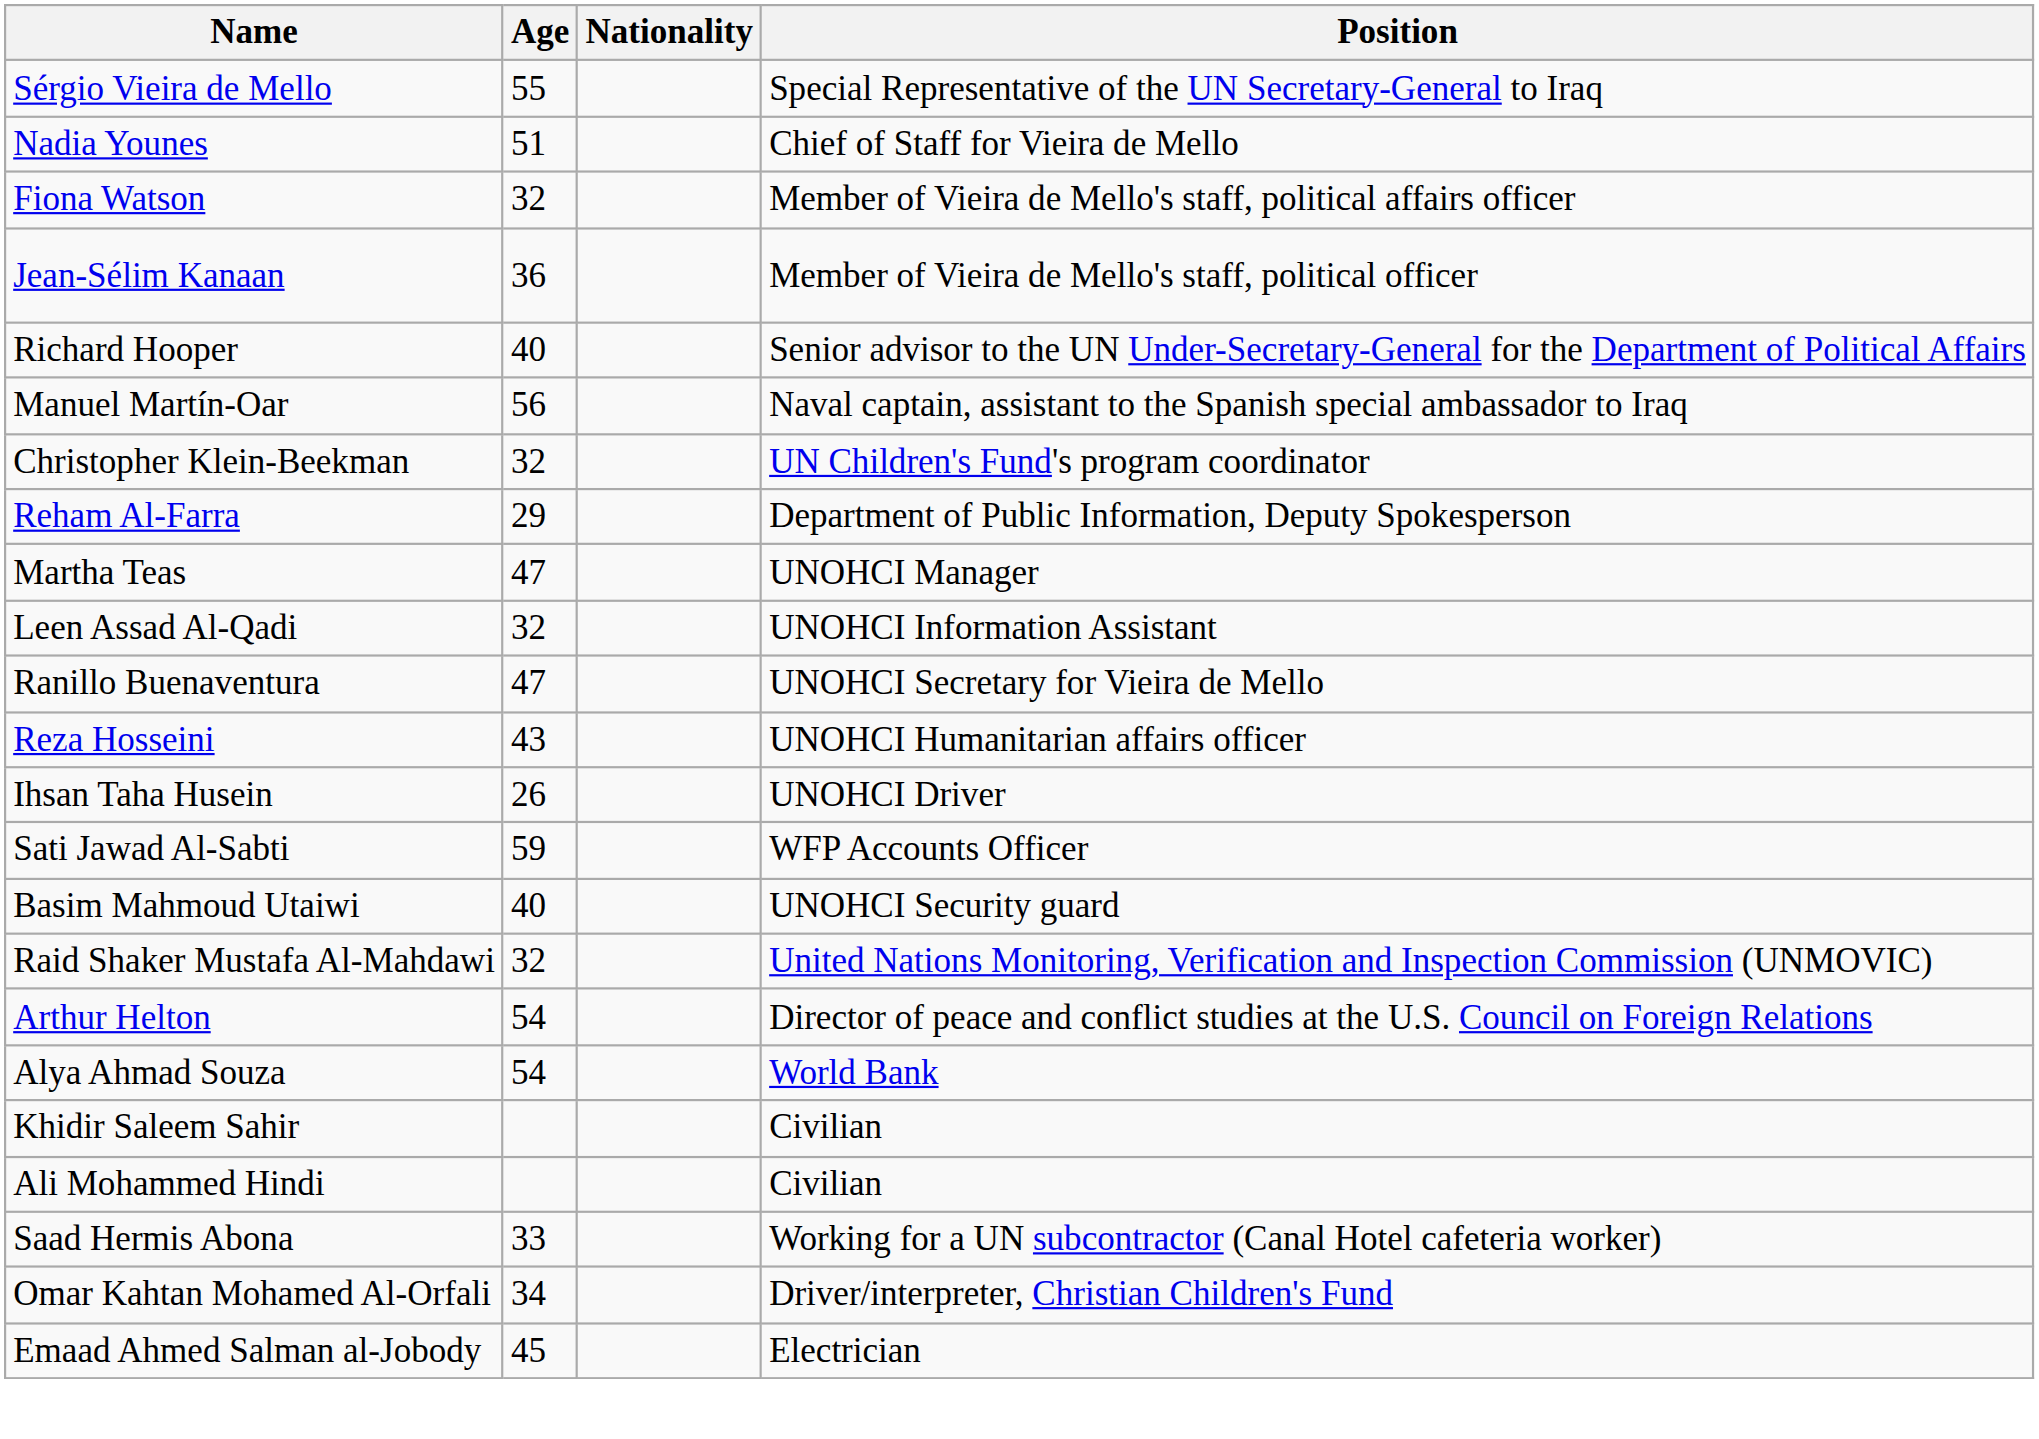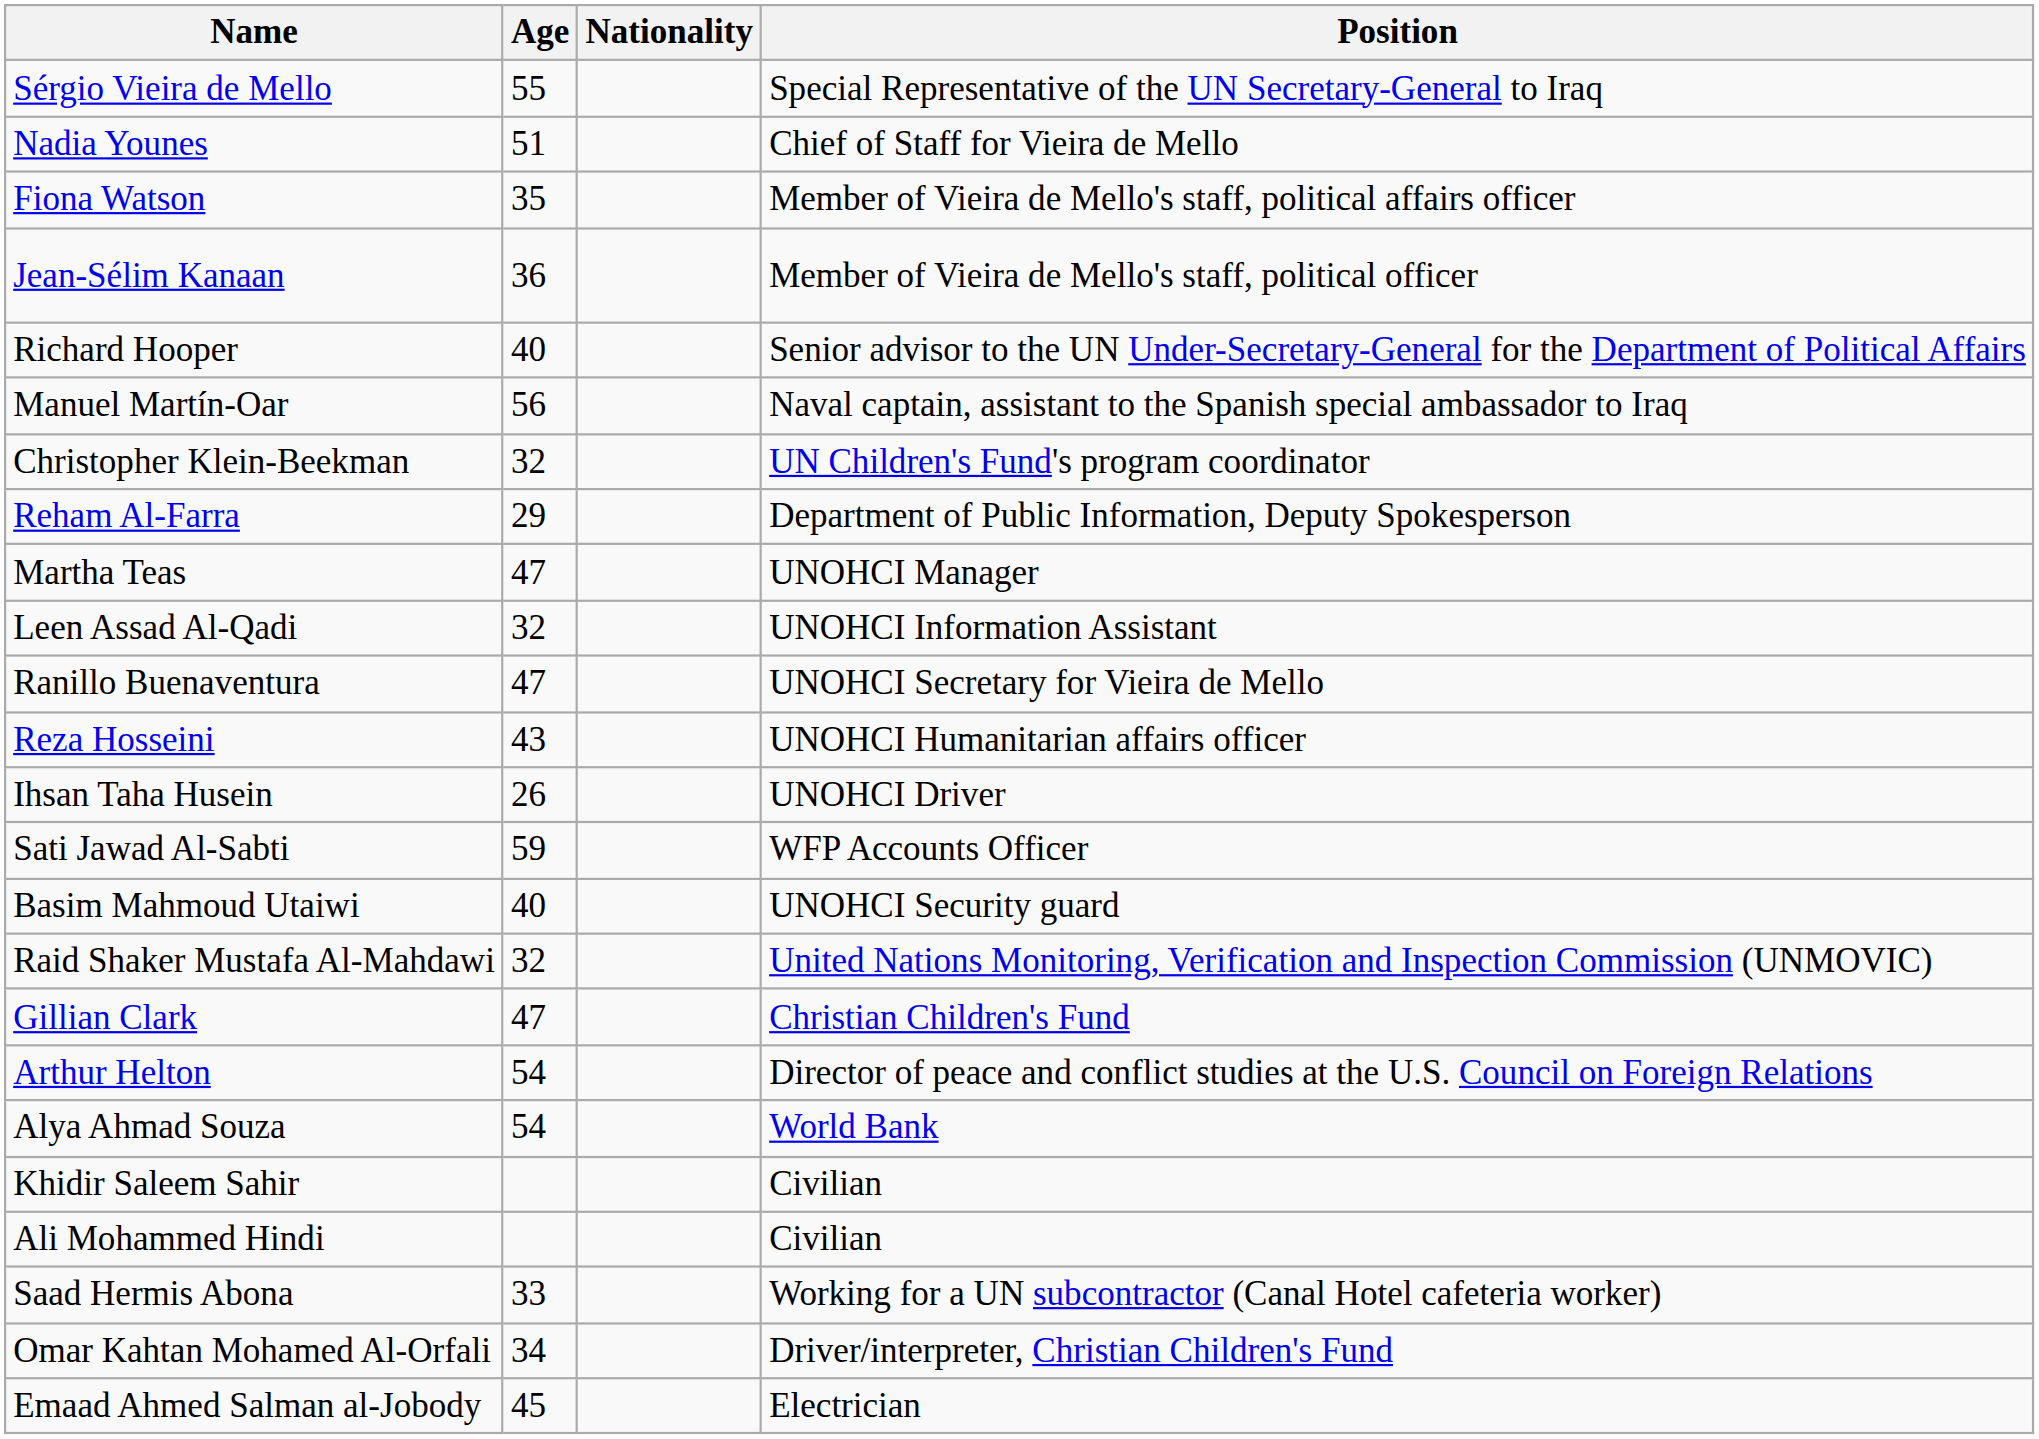Fiona Watson | Age: 32 -> 35
+ row: Gillian Clark | 47 | Christian Children's Fund
